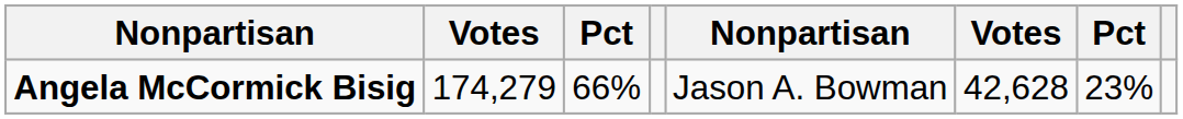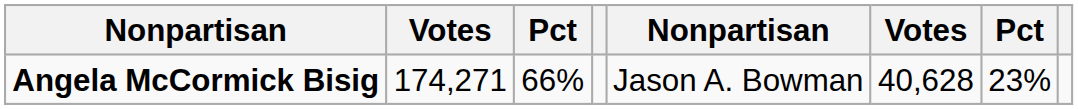Angela McCormick Bisig | column 2: 174,279 -> 174,271
Angela McCormick Bisig | column 6: 42,628 -> 40,628
